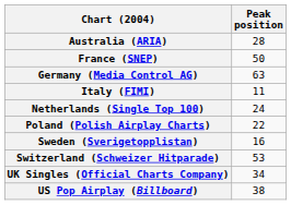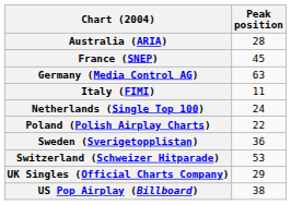France (SNEP) | Peak position: 50 -> 45
Sweden (Sverigetopplistan) | Peak position: 16 -> 36
UK Singles (Official Charts Company) | Peak position: 34 -> 29
